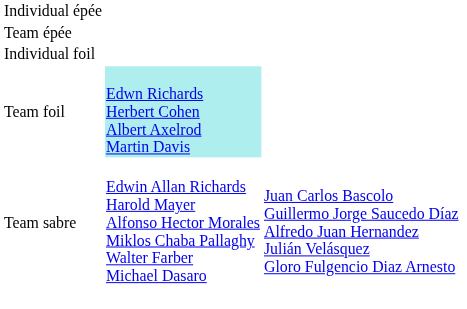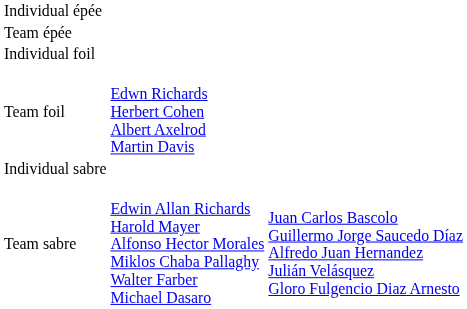Team foil | column 2: paleturquoise background -> no background
+ row: Individual sabre
